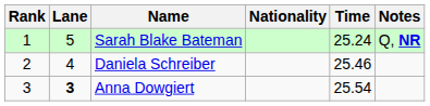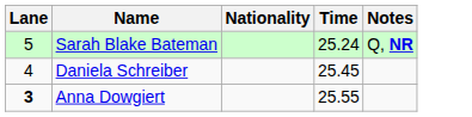- column: Rank | 1 | 2 | 3
Daniela Schreiber | Time: 25.46 -> 25.45
Anna Dowgiert | Time: 25.54 -> 25.55
